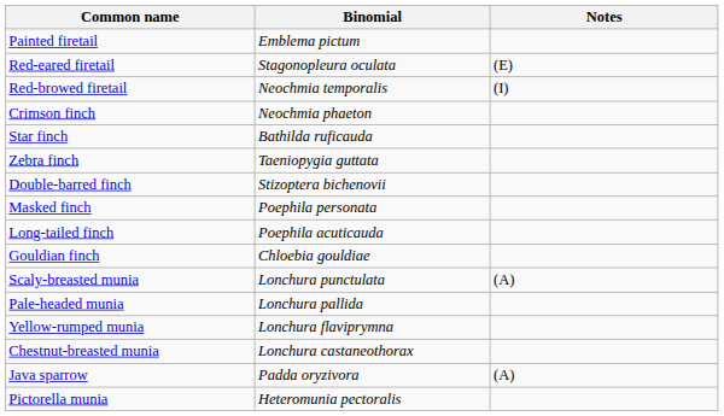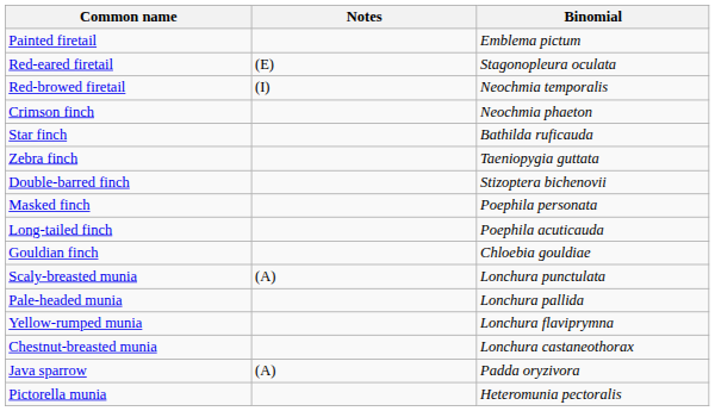columns swapped: Binomial <-> Notes
